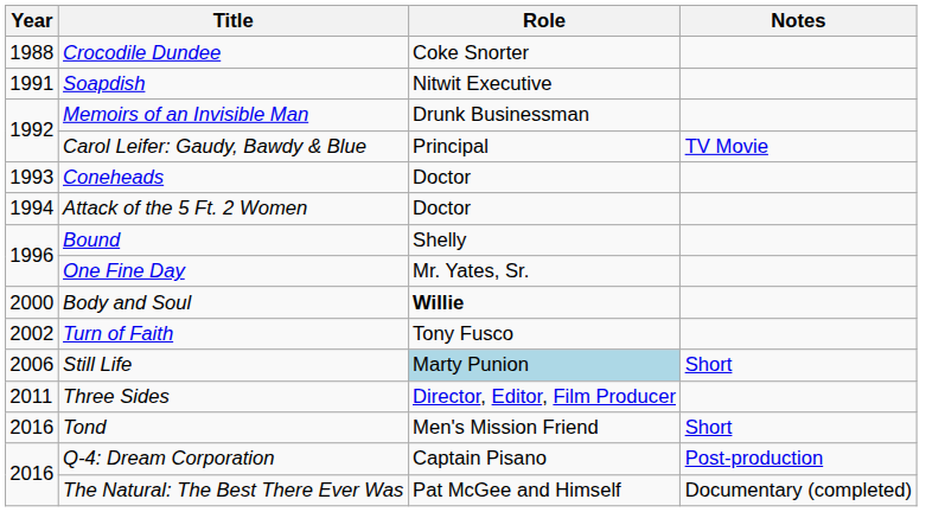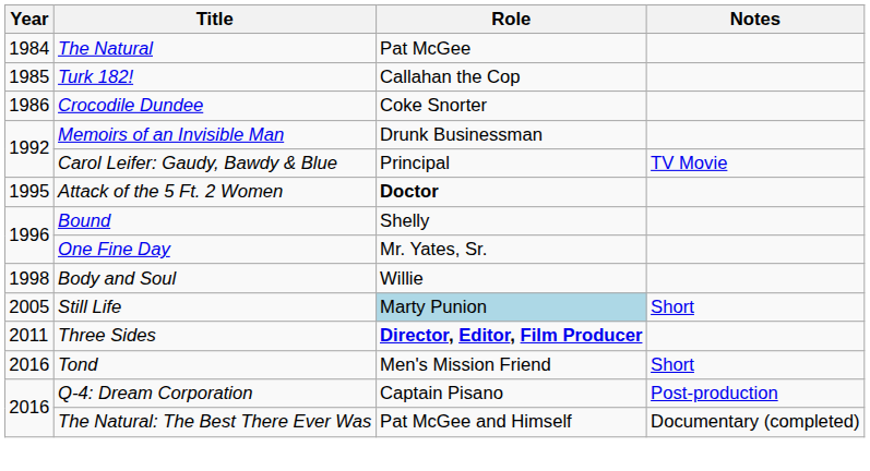+ row: 1984 | The Natural | Pat McGee
+ row: 1985 | Turk 182! | Callahan the Cop
Crocodile Dundee | Year: 1988 -> 1986
- row: 1991 | Soapdish | Nitwit Executive
- row: 1993 | Coneheads | Doctor
Attack of the 5 Ft. 2 Women | Year: 1994 -> 1995
Attack of the 5 Ft. 2 Women | Role: normal -> bold
Body and Soul | Year: 2000 -> 1998
Body and Soul | Role: bold -> normal
- row: 2002 | Turn of Faith | Tony Fusco
Still Life | Year: 2006 -> 2005
Three Sides | Role: normal -> bold
